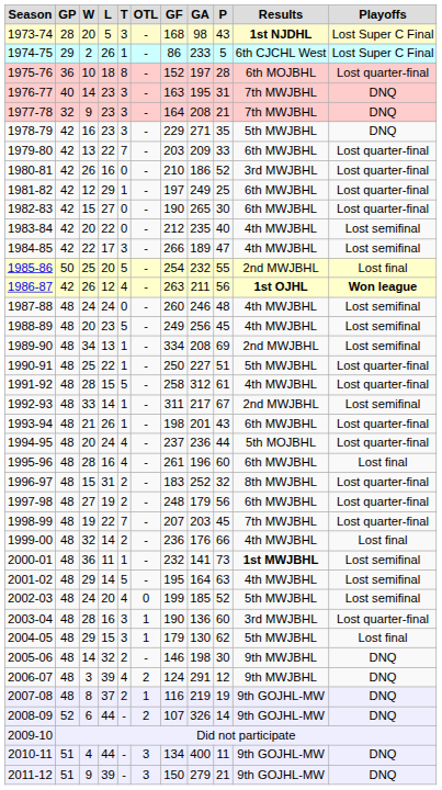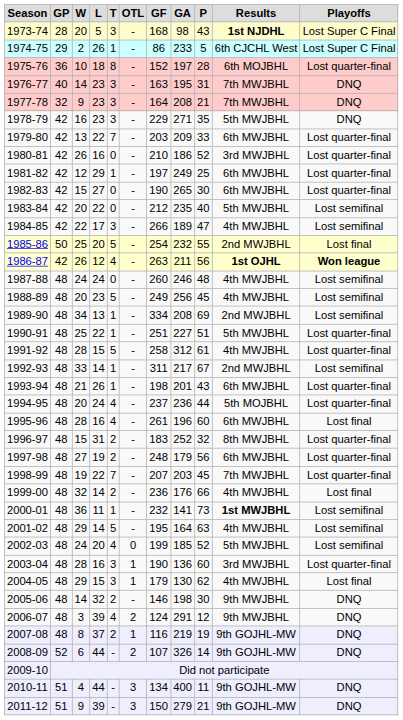1983-84 | Results: 4th MWJBHL -> 5th MWJBHL
1990-91 | GF: 250 -> 251
2004-05 | Results: 5th MWJBHL -> 4th MWJBHL
